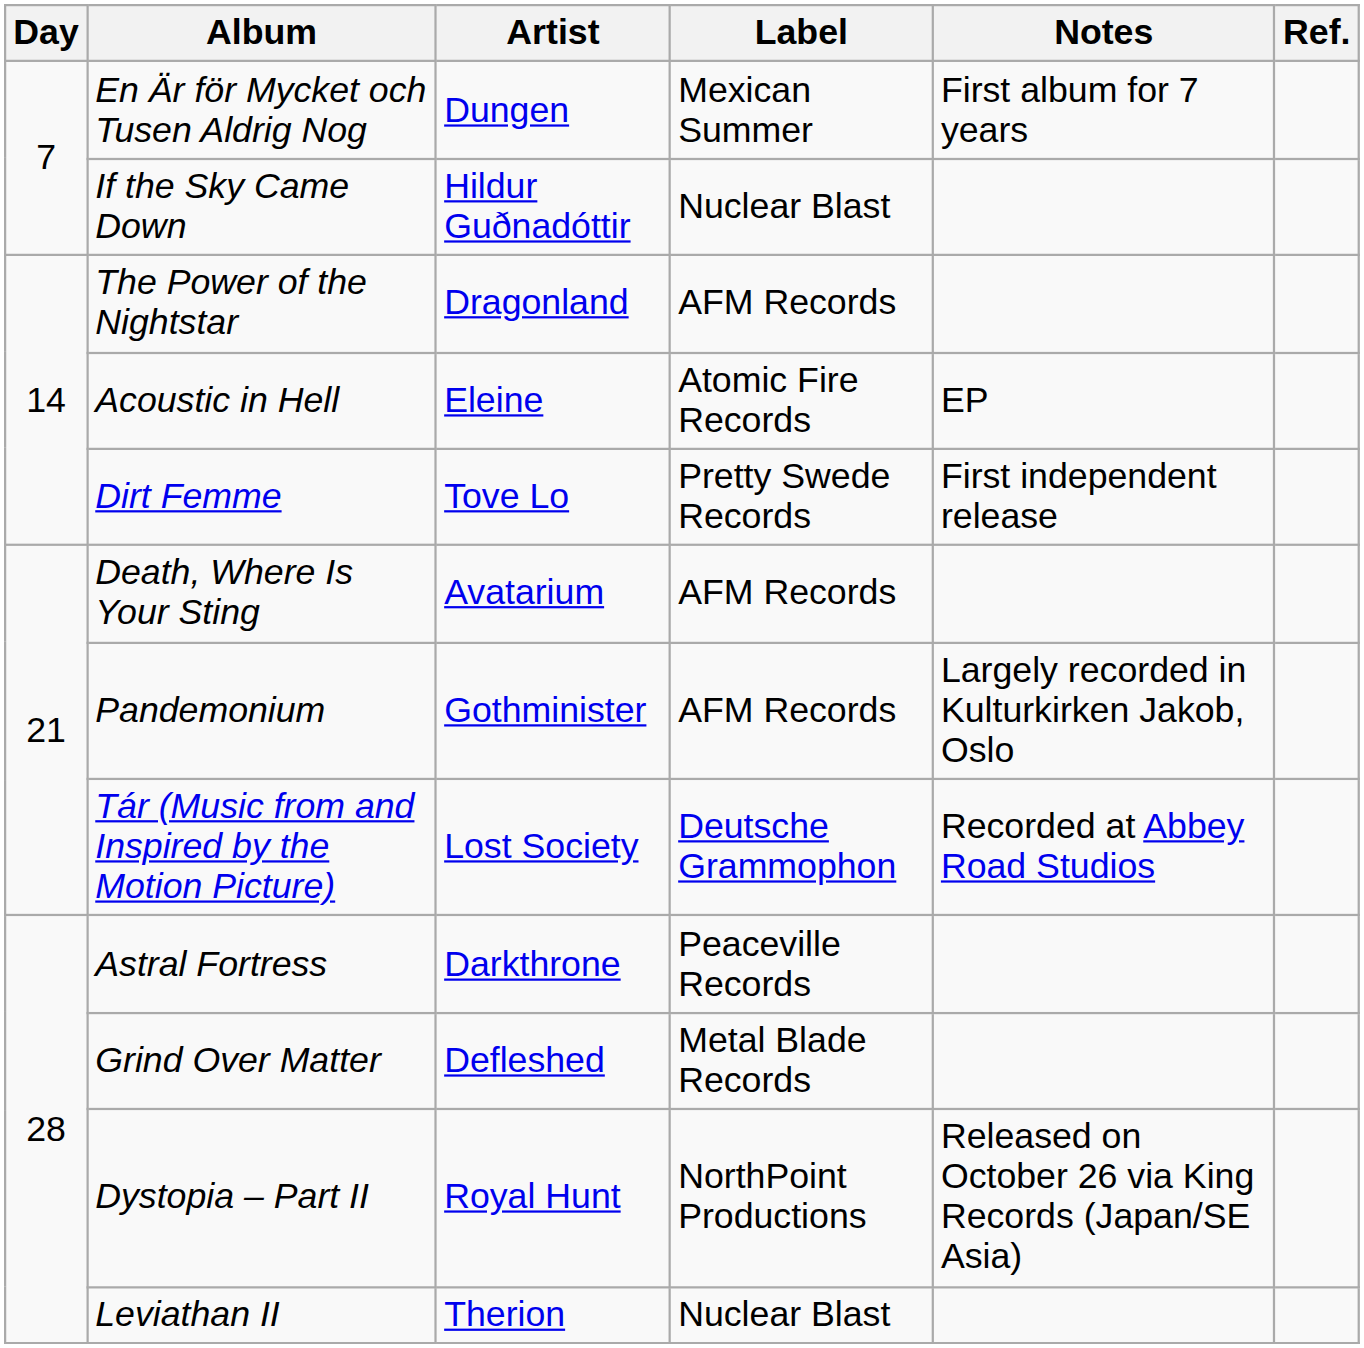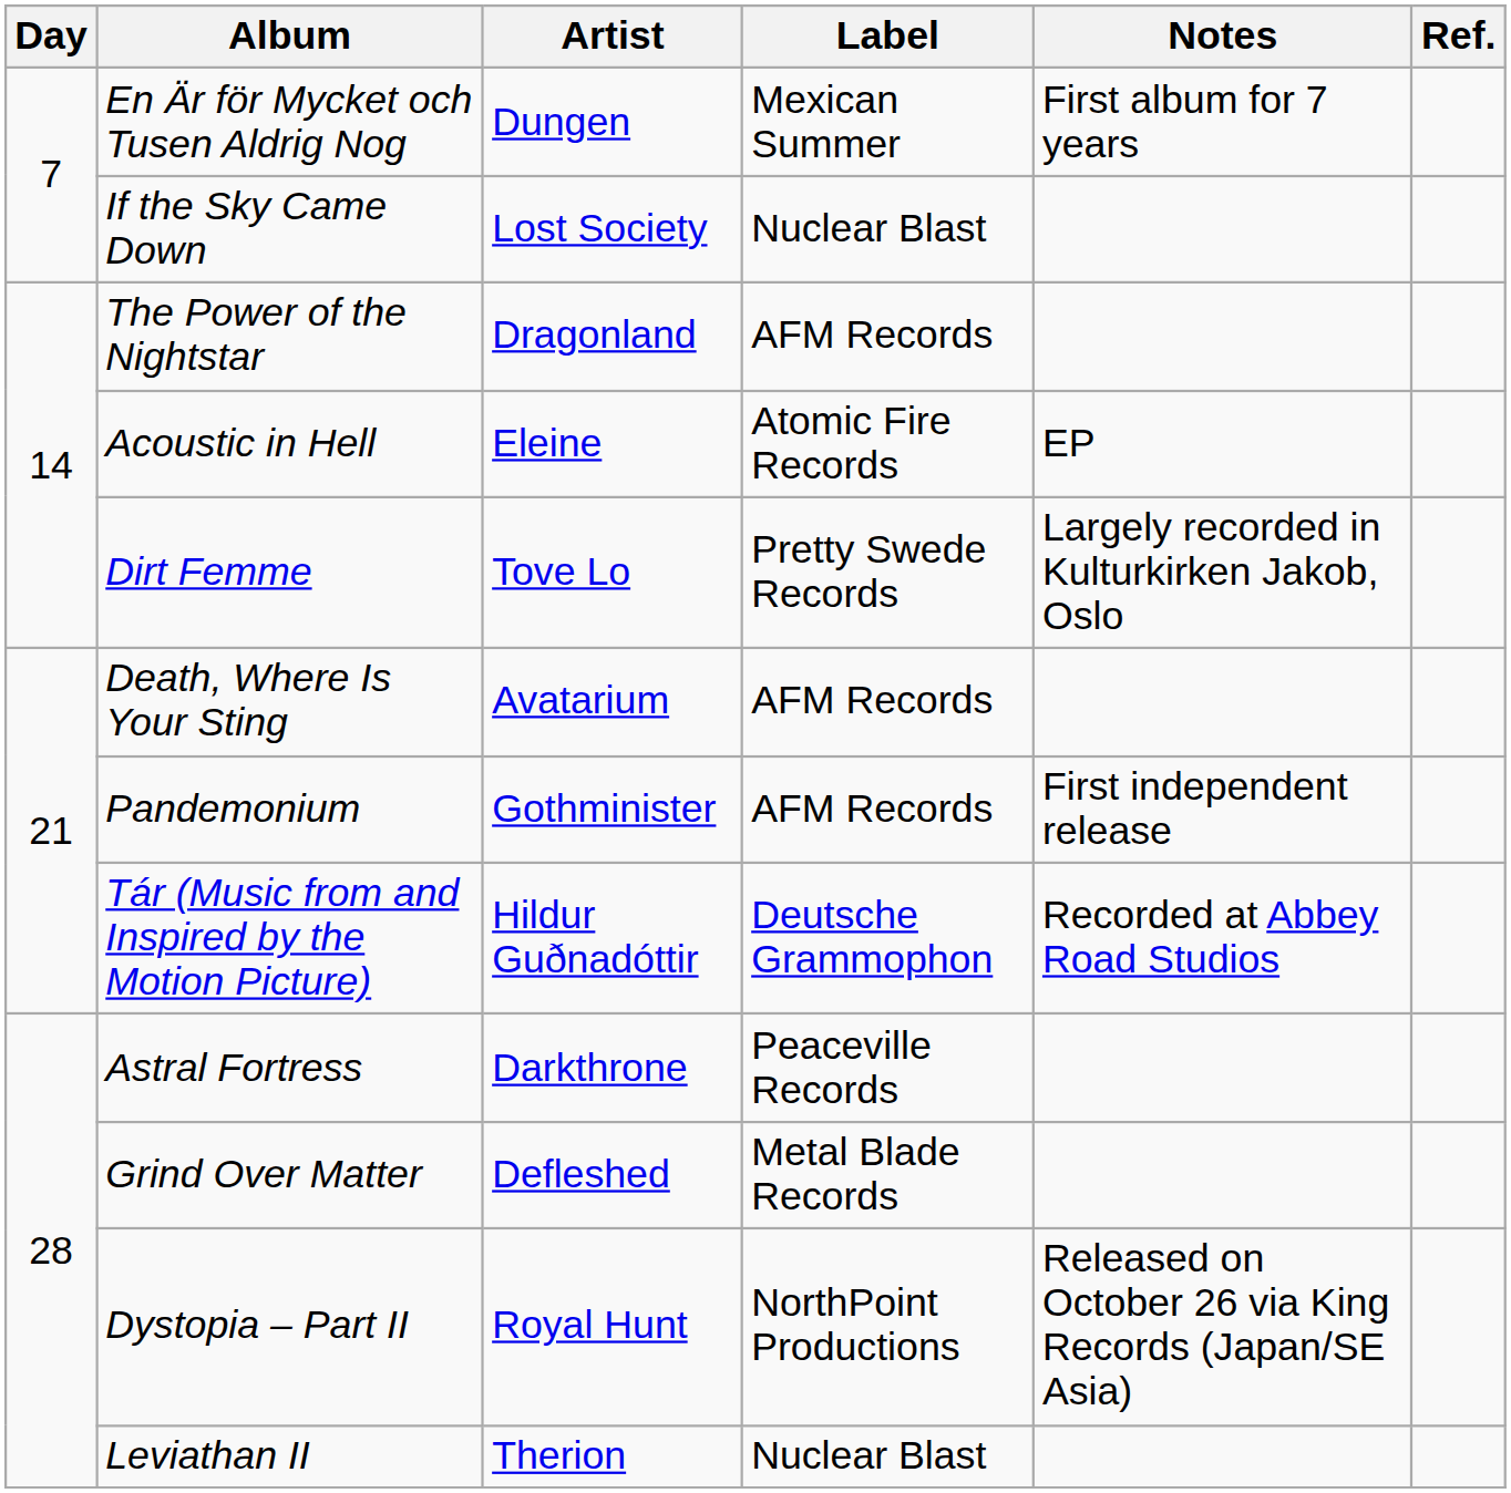If the Sky Came Down | Artist: Hildur Guðnadóttir -> Lost Society
Dirt Femme | Notes: First independent release -> Largely recorded in Kulturkirken Jakob, Oslo
Pandemonium | Notes: Largely recorded in Kulturkirken Jakob, Oslo -> First independent release
Tár (Music from and Inspired by the Motion Picture) | Artist: Lost Society -> Hildur Guðnadóttir
